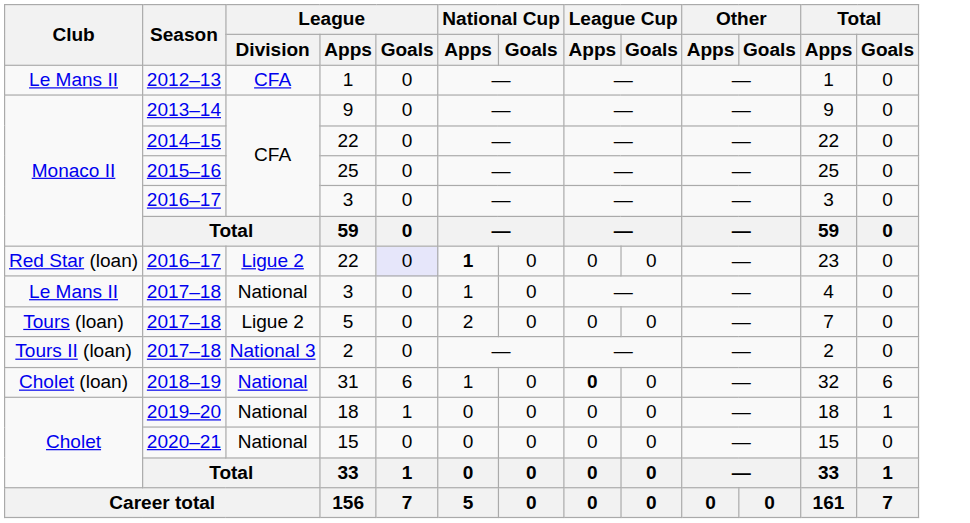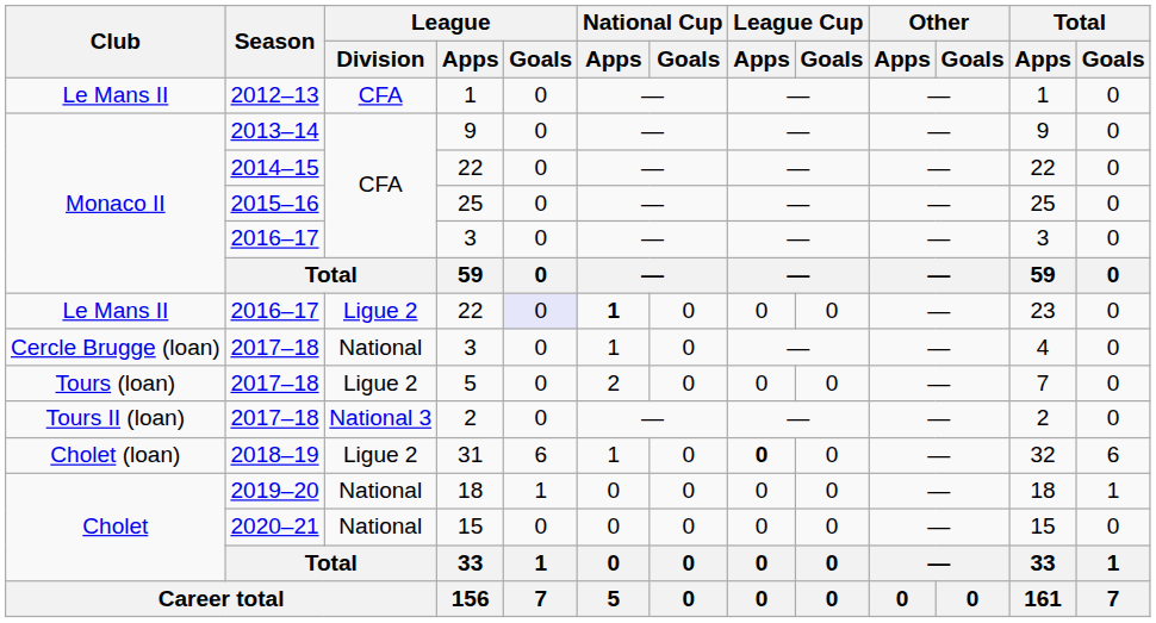2016–17 / 22 | Club: Red Star (loan) -> Le Mans II
2017–18 / 3 | Club: Le Mans II -> Cercle Brugge (loan)
31 | League / Division: National -> Ligue 2
